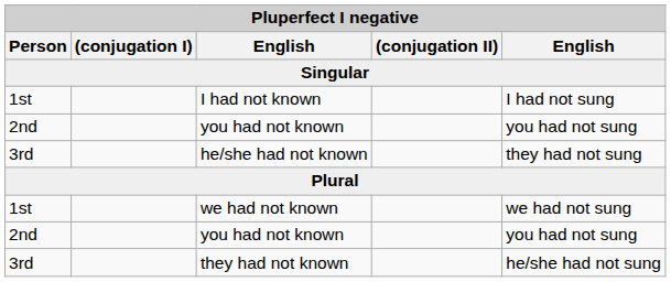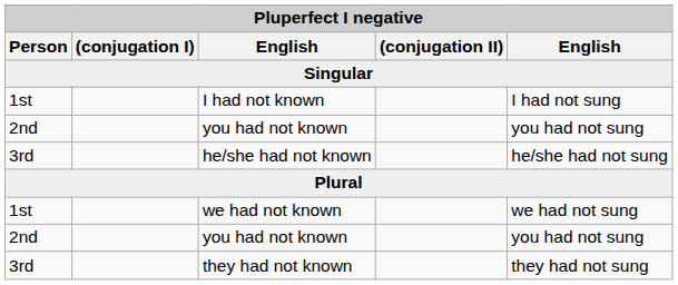he/she had not known | column 5: they had not sung -> he/she had not sung
they had not known | column 5: he/she had not sung -> they had not sung
